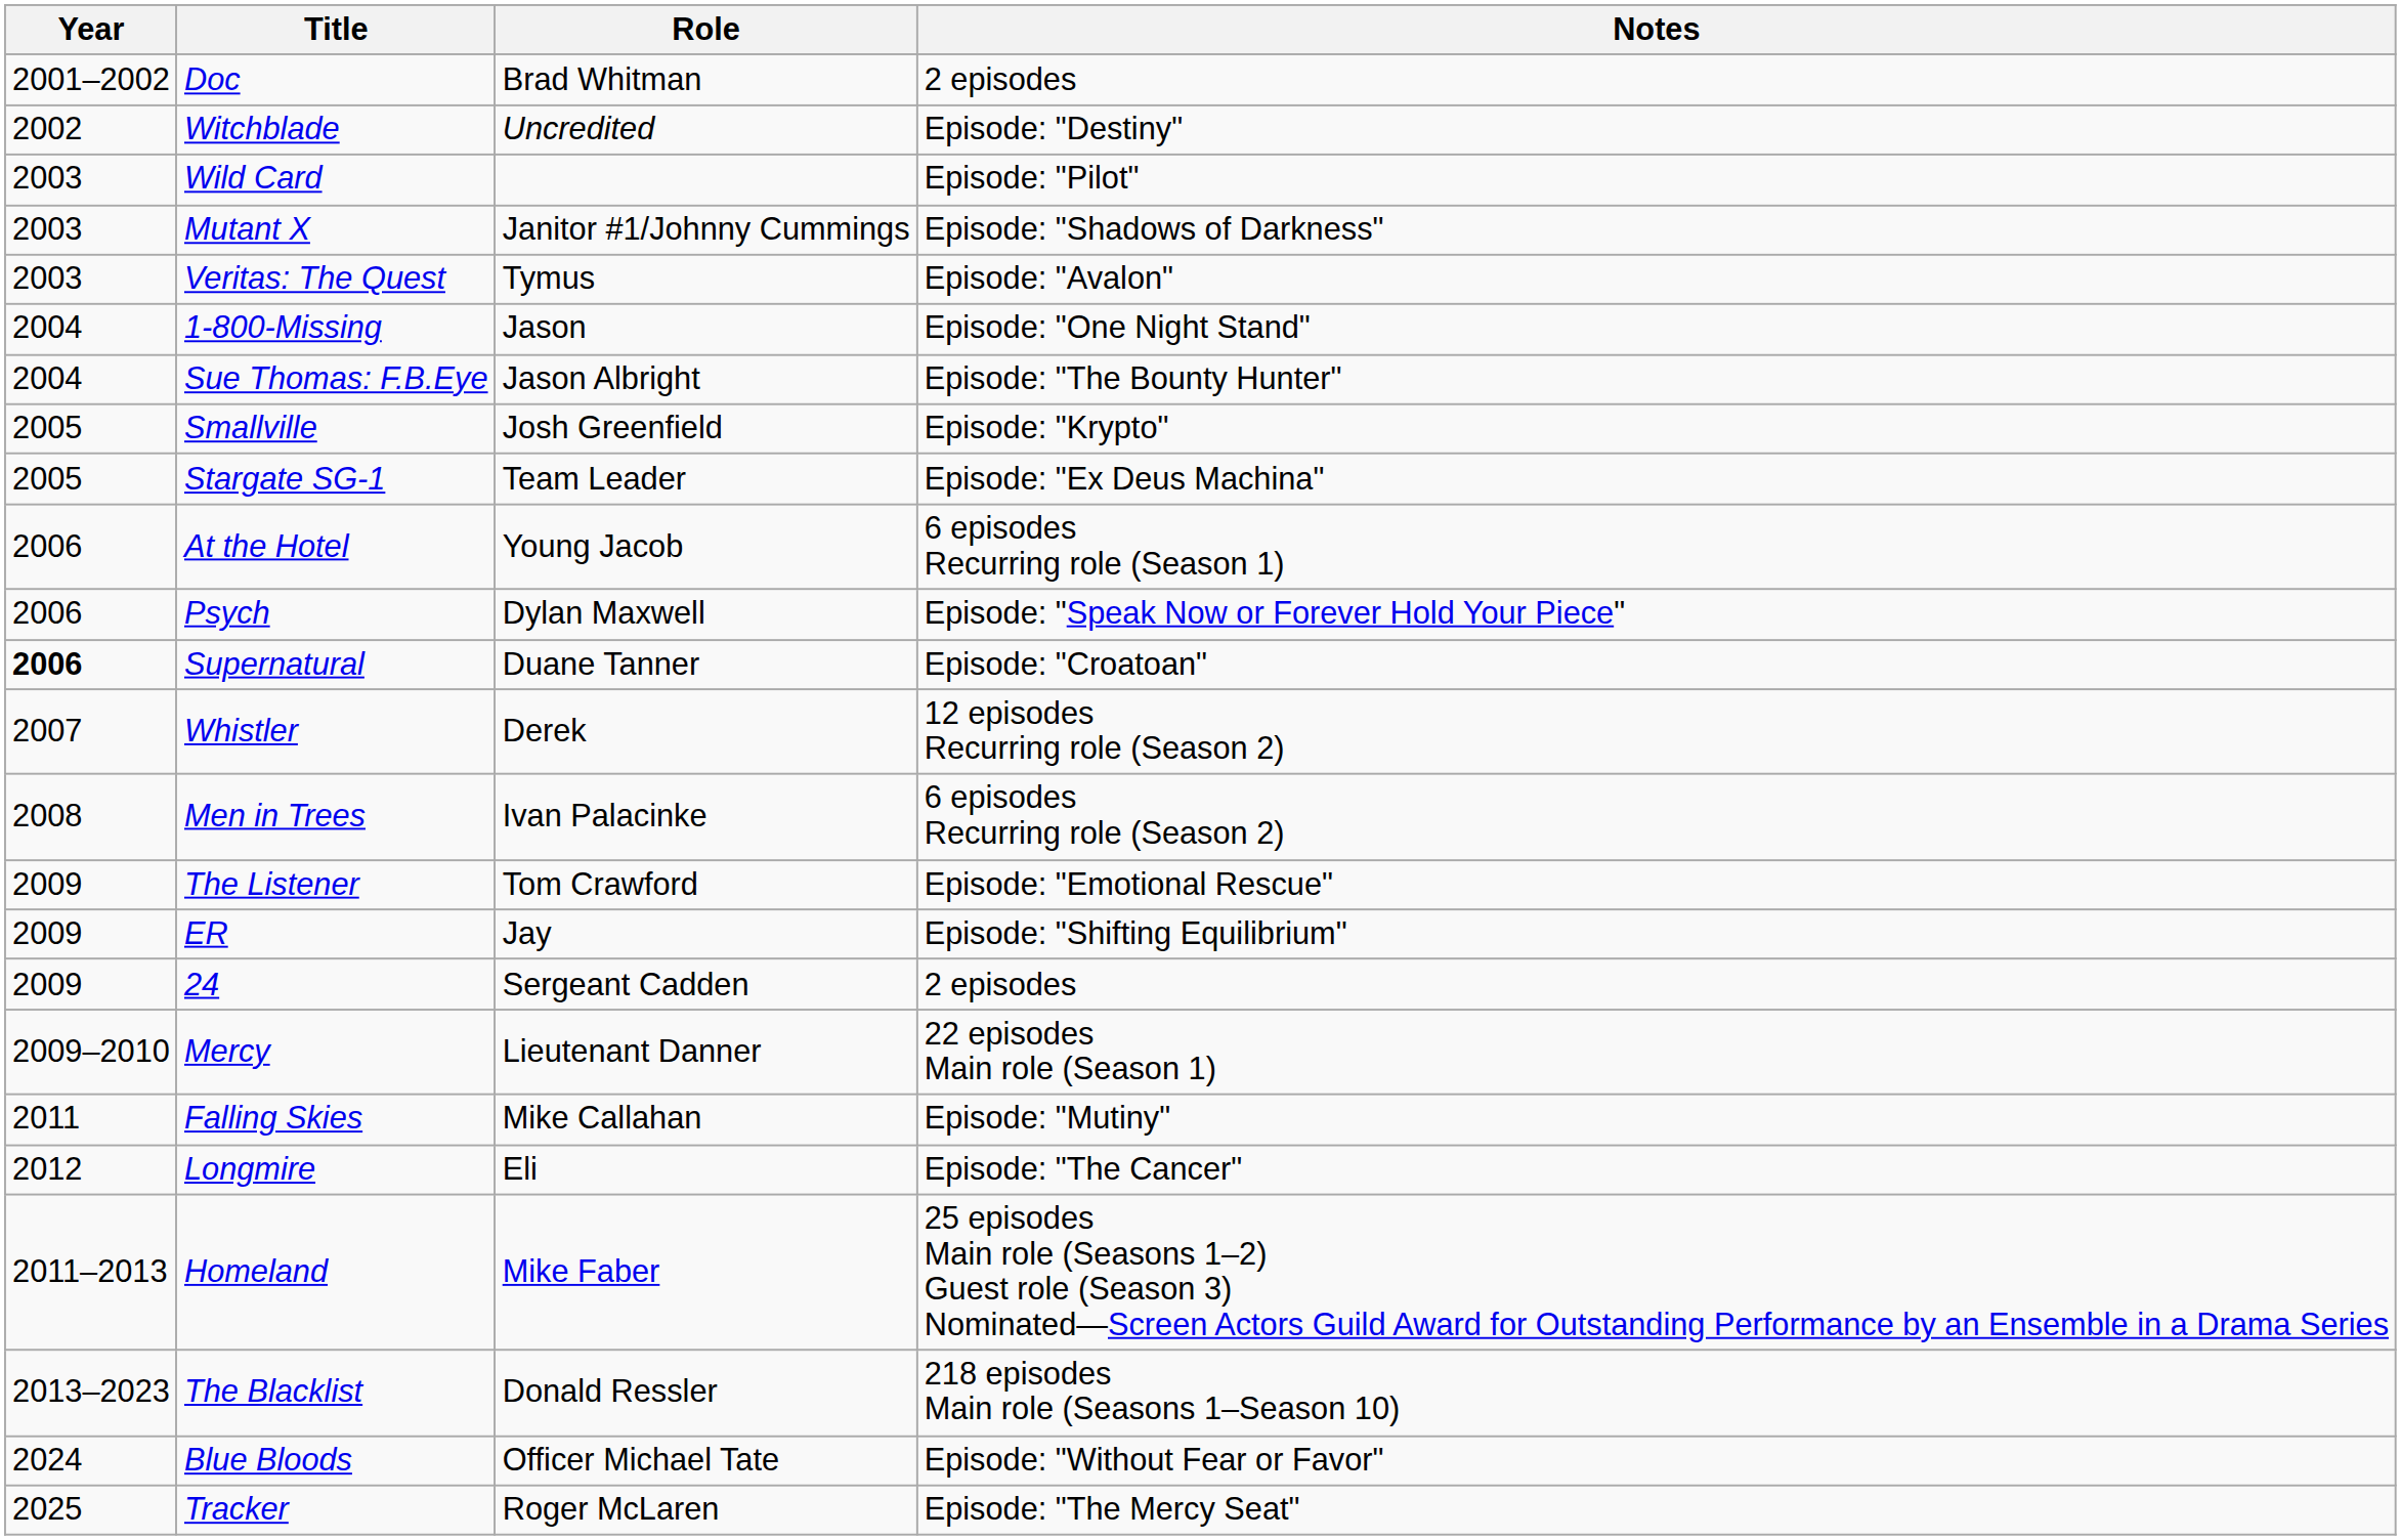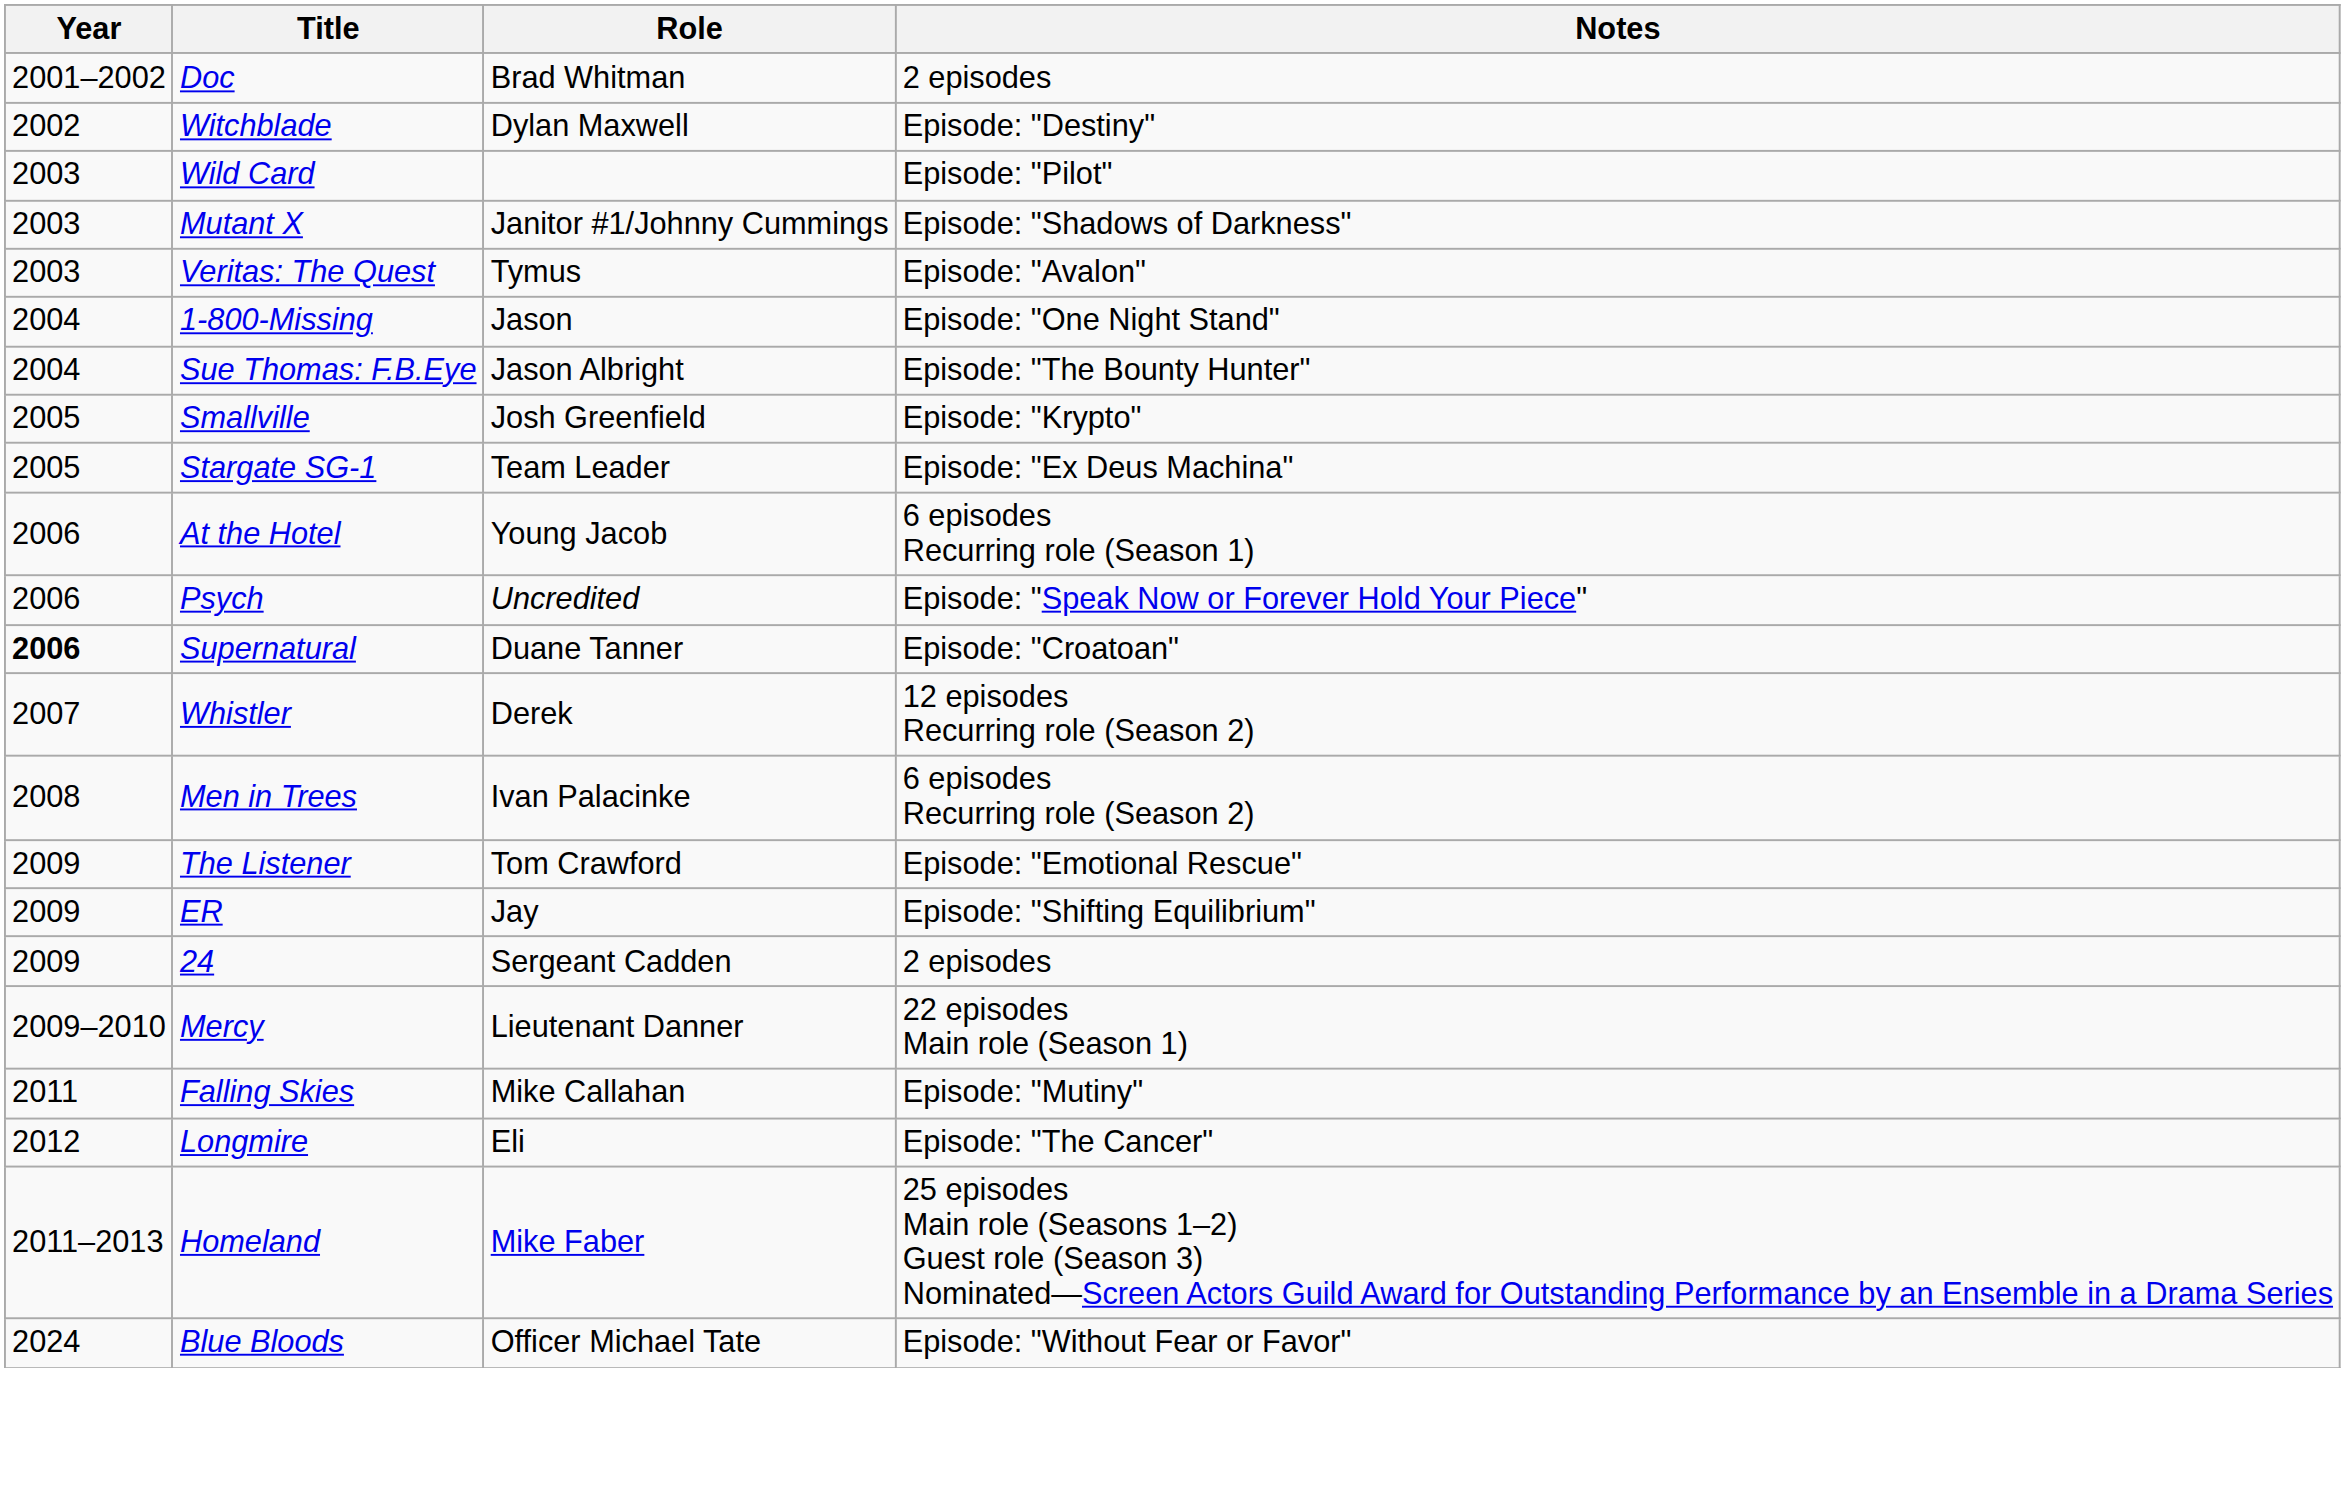Witchblade | Role: Uncredited -> Dylan Maxwell
Psych | Role: Dylan Maxwell -> Uncredited
- row: 2013–2023 | The Blacklist | Donald Ressler | 218 episodes Main role (Seasons 1–Season 10)
- row: 2025 | Tracker | Roger McLaren | Episode: "The Mercy Seat"
